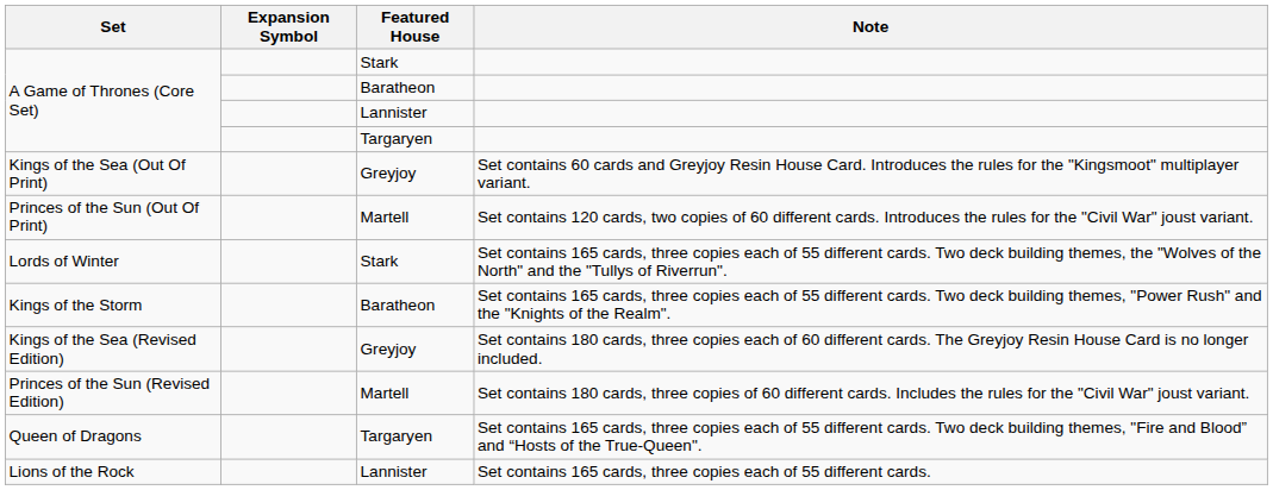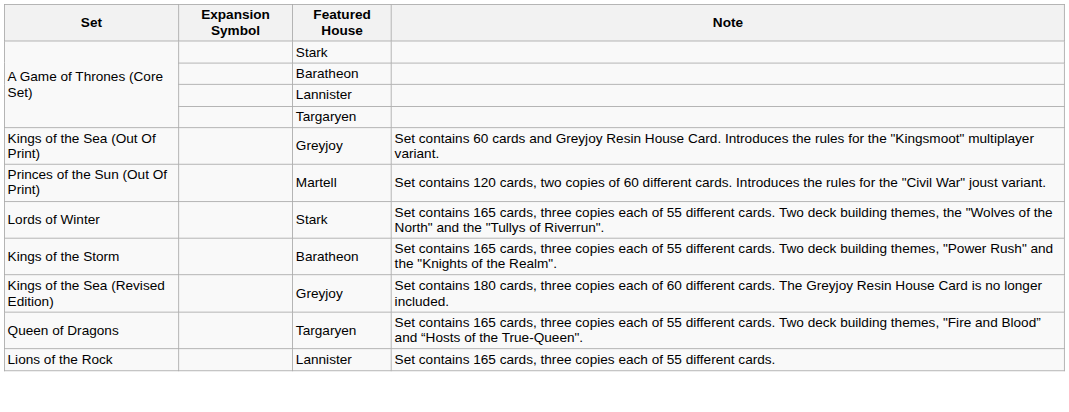- row: Princes of the Sun (Revised Edition) | Martell | Set contains 180 cards, three copies of 60 different cards. Includes the rules for the "Civil War" joust variant.
